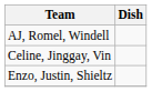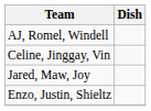+ row: Jared, Maw, Joy
